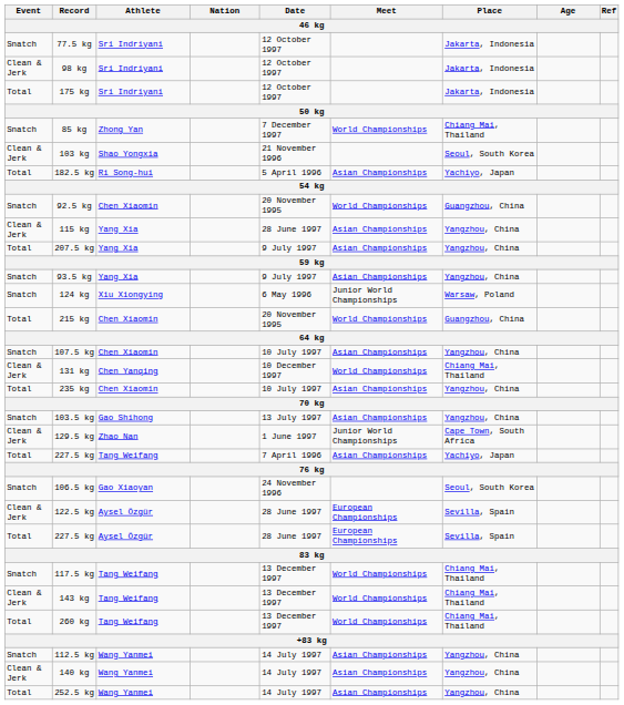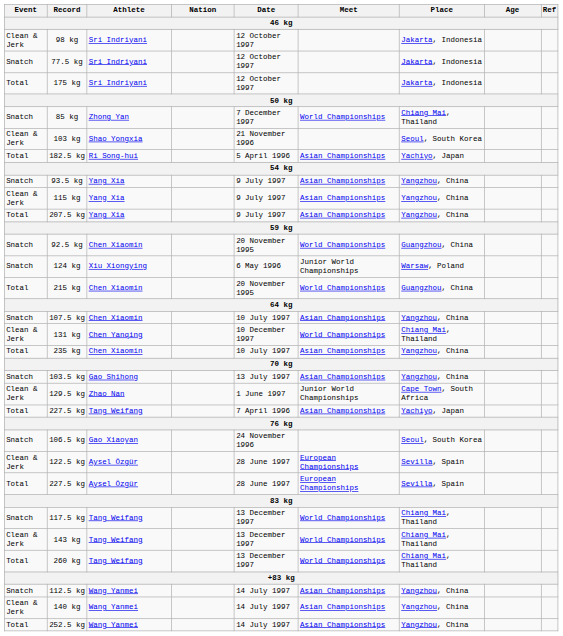rows swapped: 77.5 kg <-> 98 kg
rows swapped: 93.5 kg <-> 92.5 kg
115 kg | Date: 28 June 1997 -> 9 July 1997
